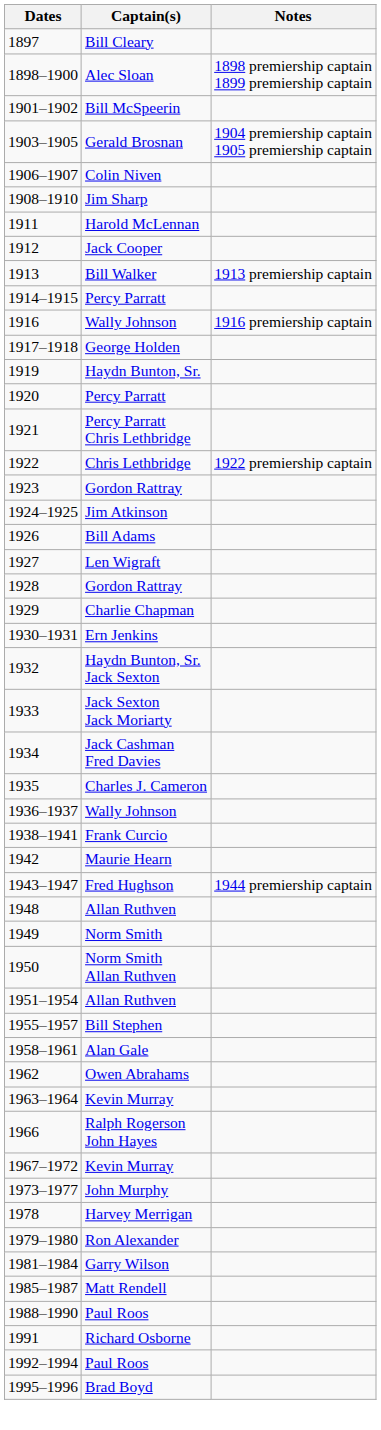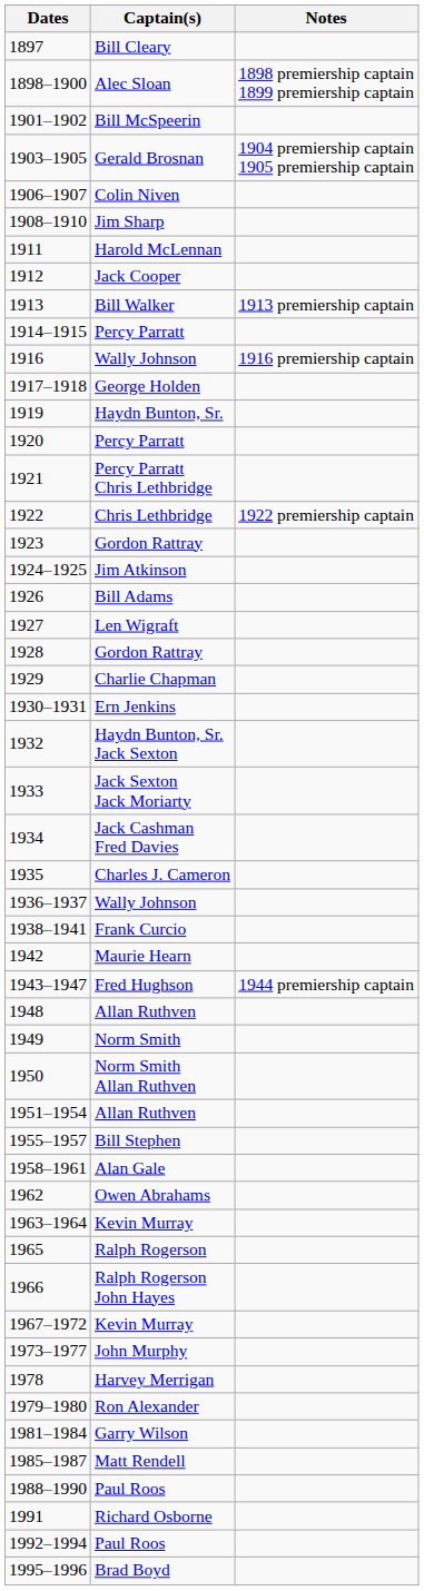+ row: 1965 | Ralph Rogerson
